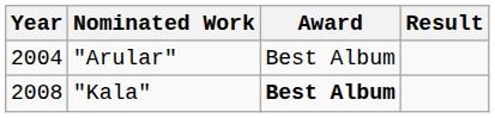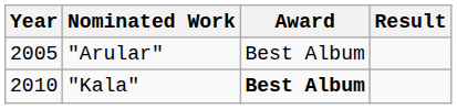"Arular" | Year: 2004 -> 2005
"Kala" | Year: 2008 -> 2010
